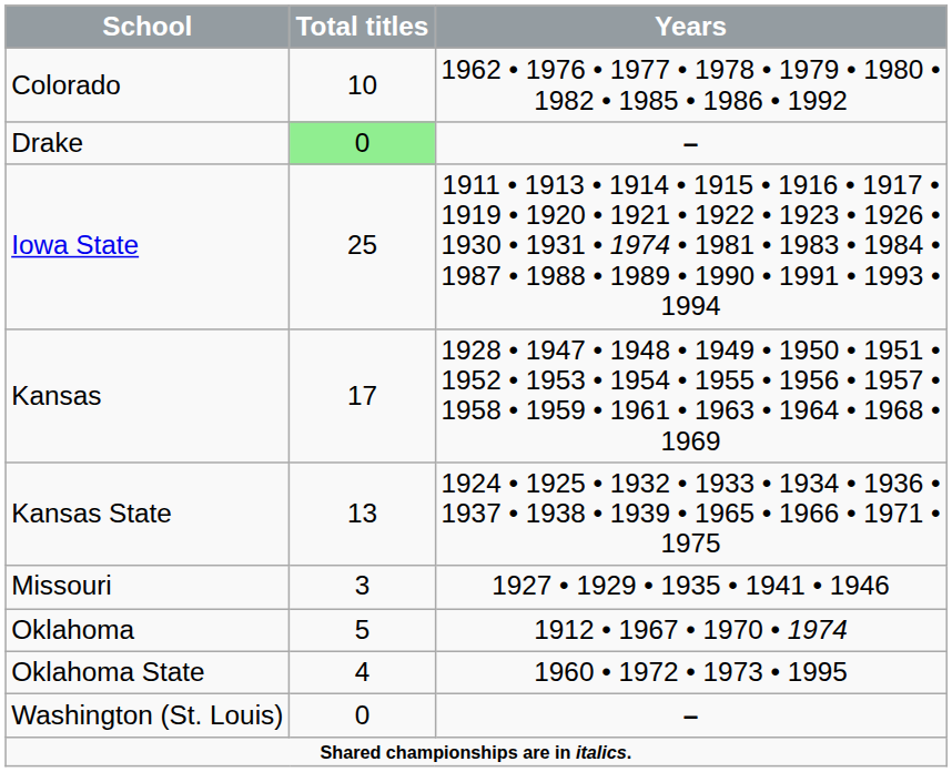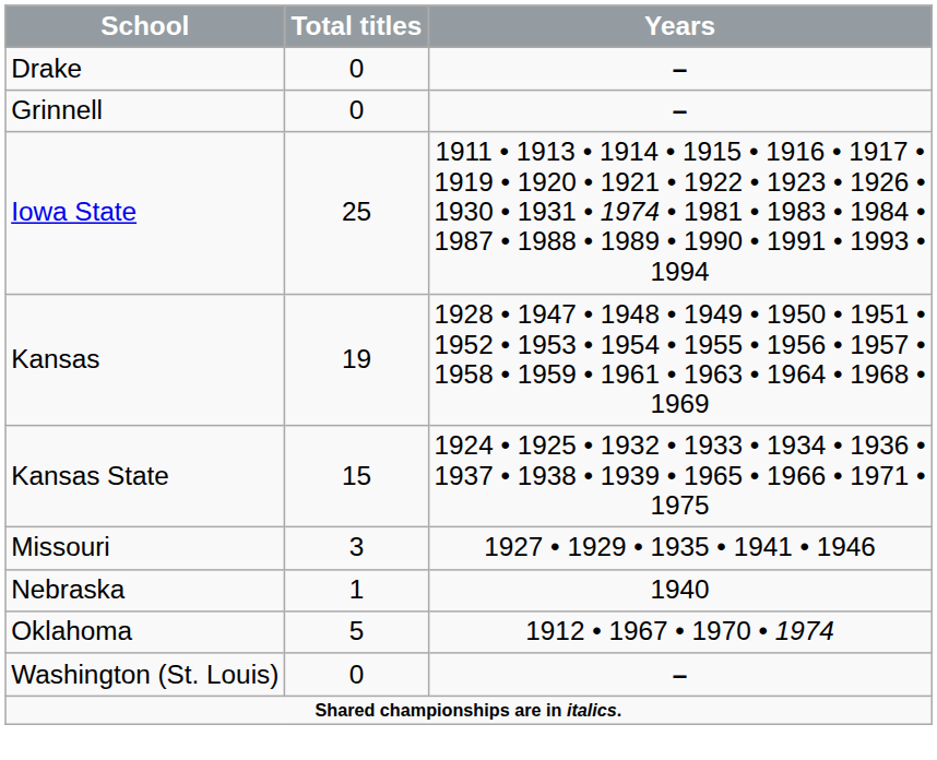- row: Colorado | 10 | 1962 • 1976 • 1977 • 1978 • 1979 • 1980 • 1982 • 1985 • 1986 • 1992
Drake | Total titles: lightgreen background -> no background
+ row: Grinnell | 0 | –
Kansas | Total titles: 17 -> 19
Kansas State | Total titles: 13 -> 15
+ row: Nebraska | 1 | 1940
- row: Oklahoma State | 4 | 1960 • 1972 • 1973 • 1995
